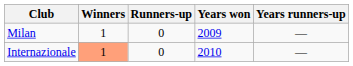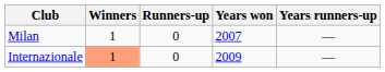Milan | Years won: 2009 -> 2007
Internazionale | Years won: 2010 -> 2009
